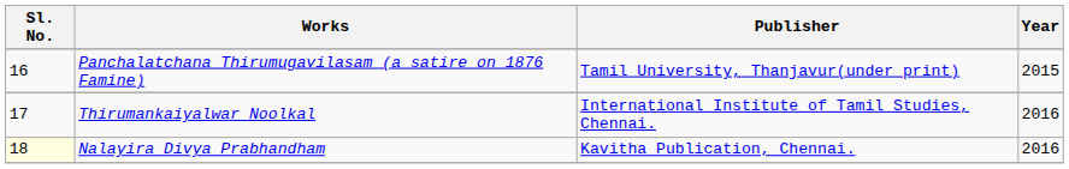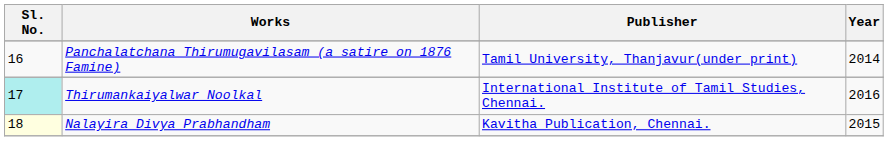Panchalatchana Thirumugavilasam (a satire on 1876 Famine) | Year: 2015 -> 2014
Thirumankaiyalwar Noolkal | Sl. No.: no background -> paleturquoise background
Nalayira Divya Prabhandham | Year: 2016 -> 2015
